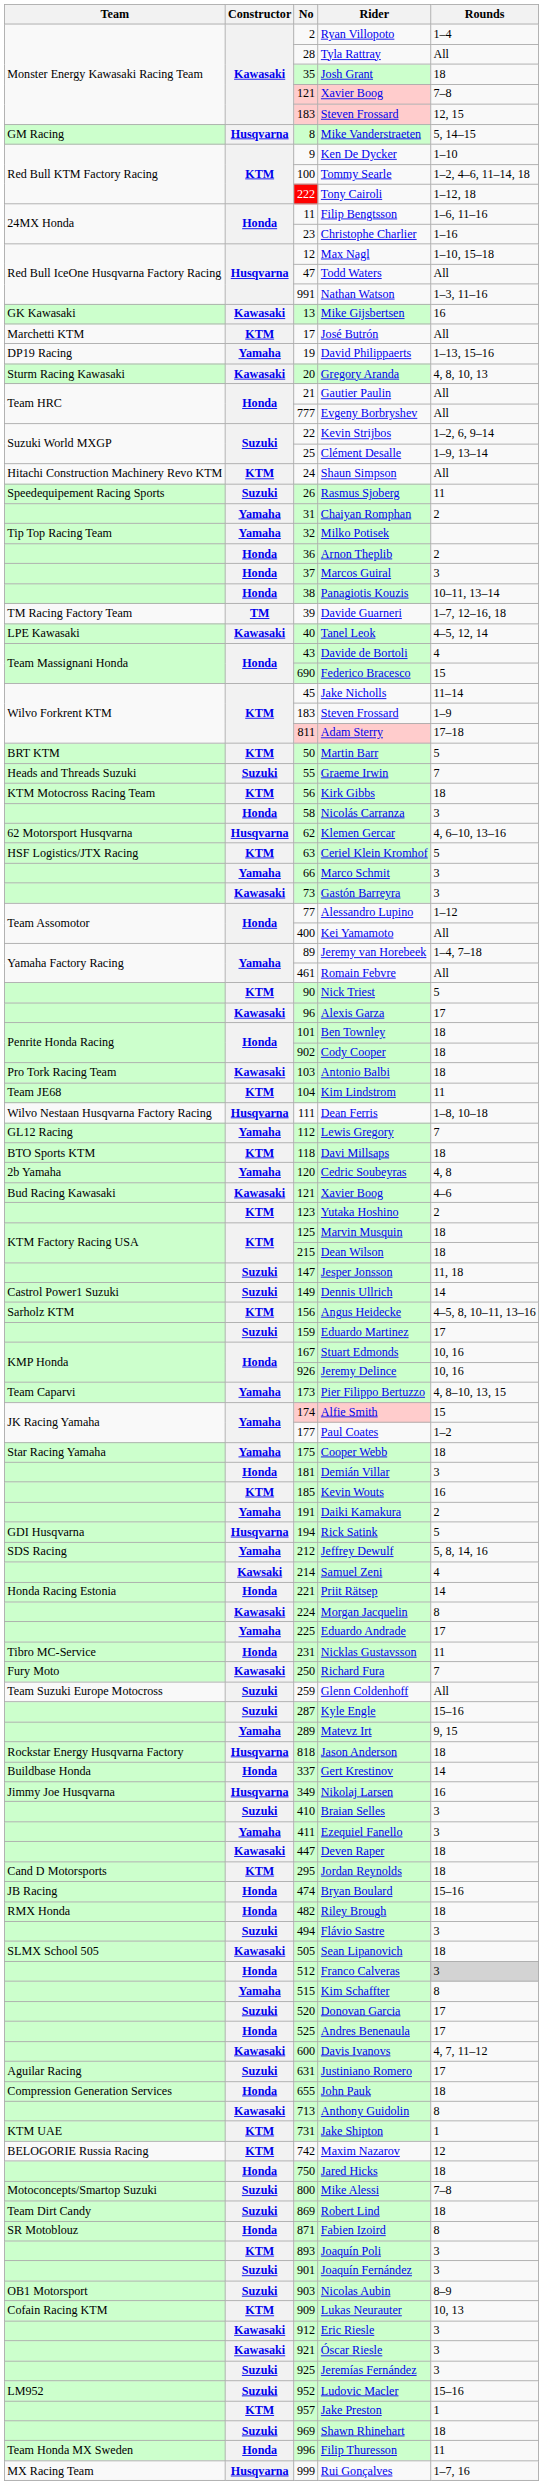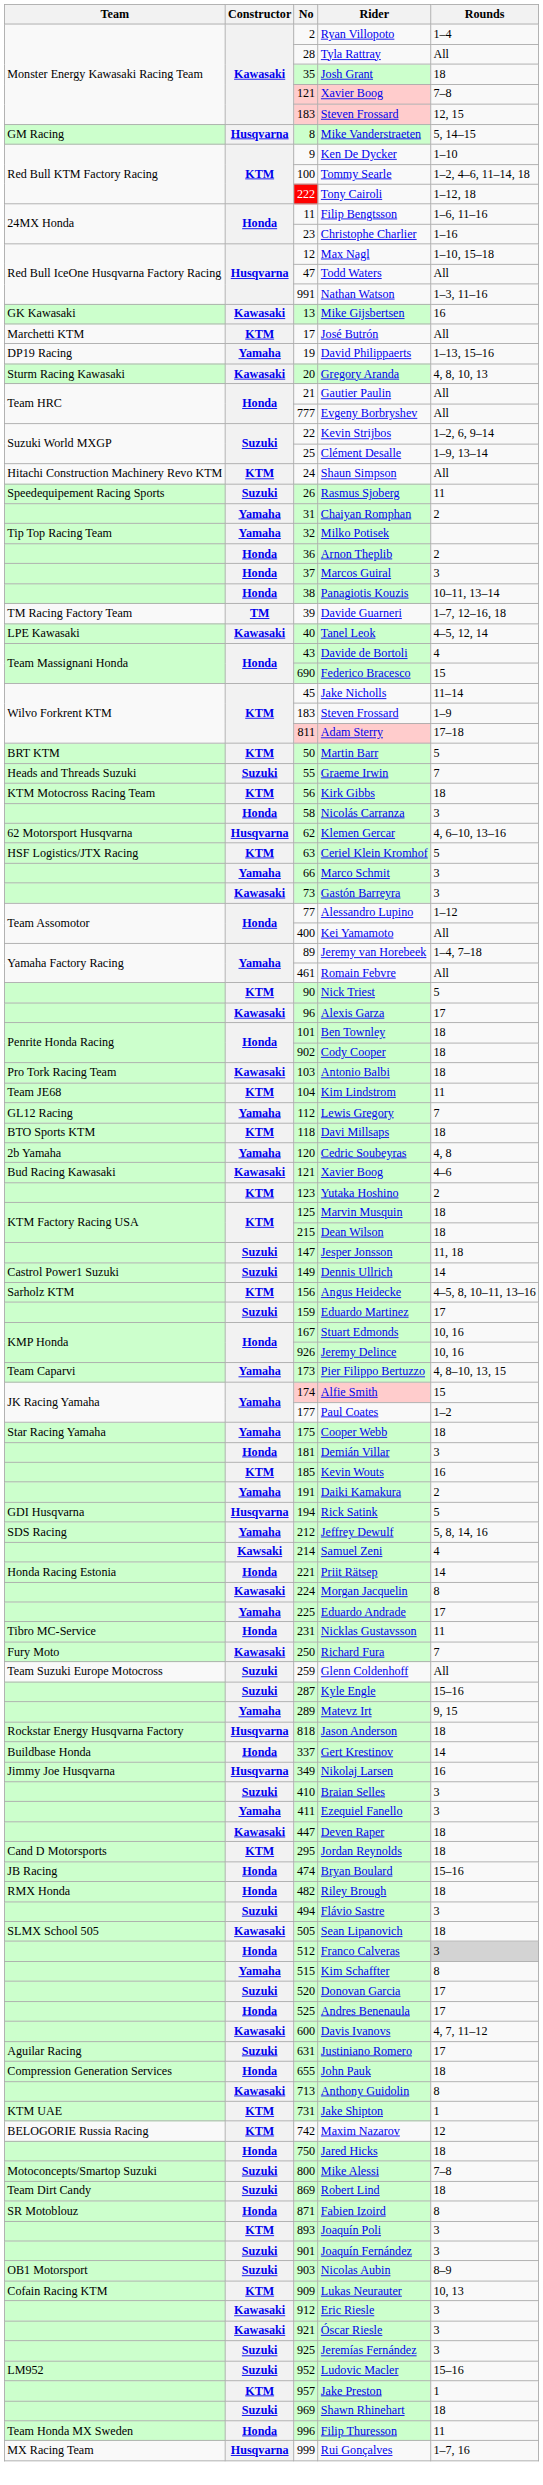- row: Wilvo Nestaan Husqvarna Factory Racing | Husqvarna | 111 | Dean Ferris | 1–8, 10–18
